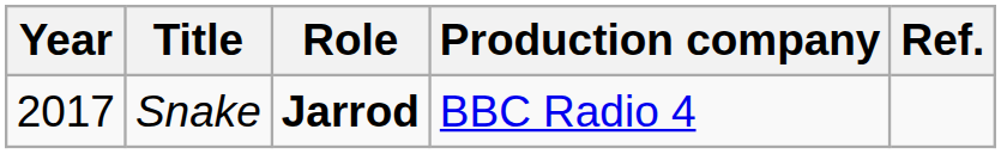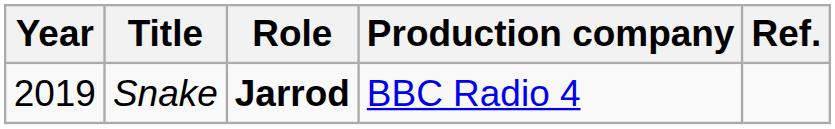Snake | Year: 2017 -> 2019
